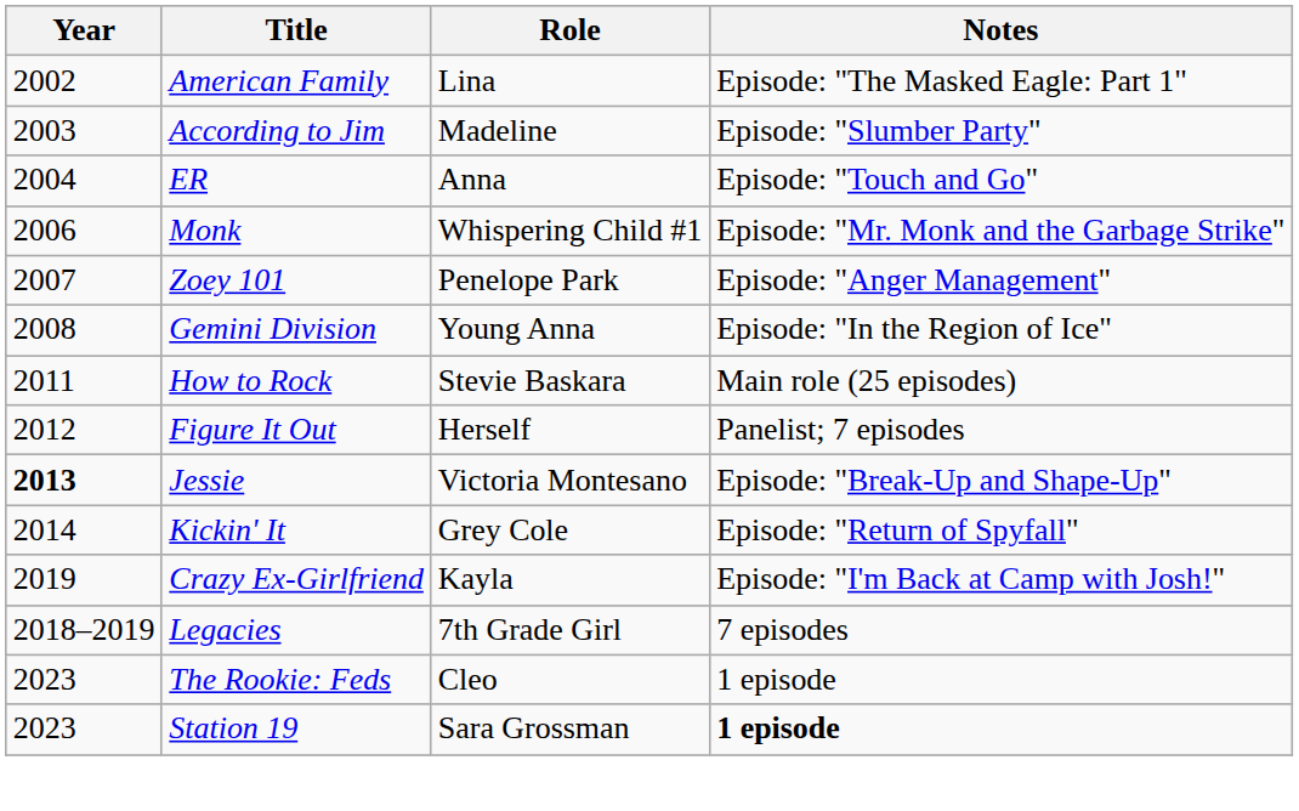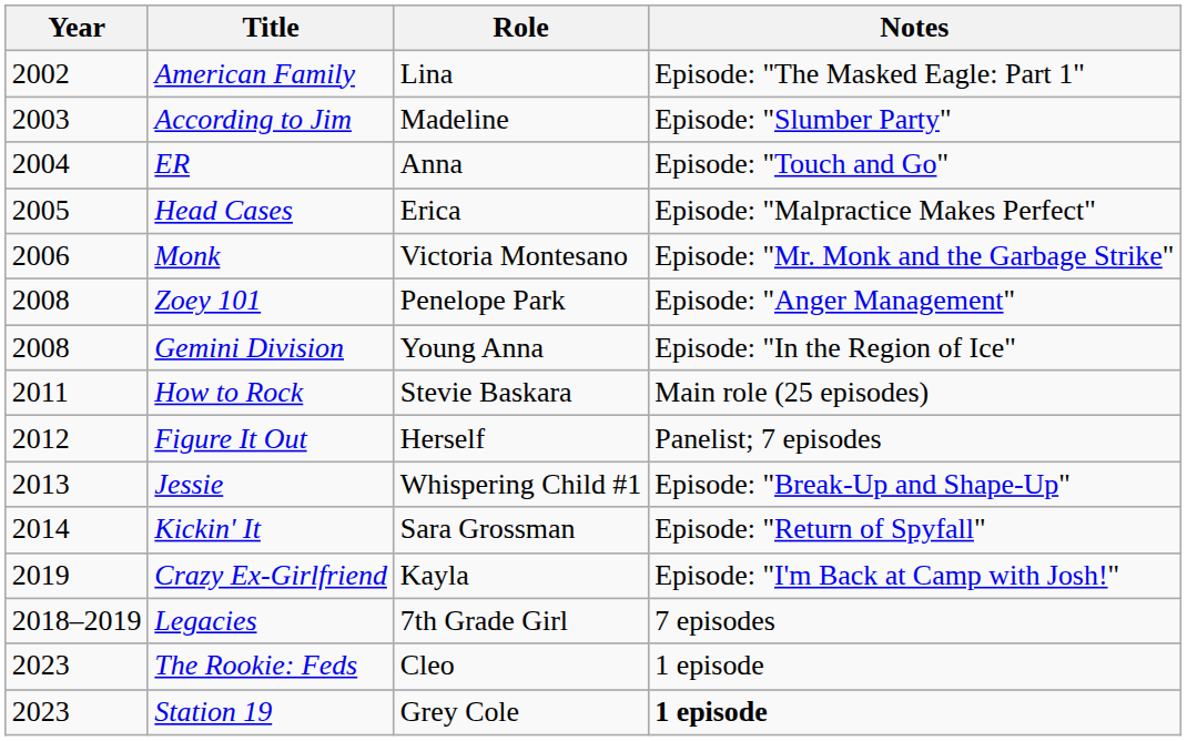+ row: 2005 | Head Cases | Erica | Episode: "Malpractice Makes Perfect"
Monk | Role: Whispering Child #1 -> Victoria Montesano
Zoey 101 | Year: 2007 -> 2008
Jessie | Year: bold -> normal
Jessie | Role: Victoria Montesano -> Whispering Child #1
Kickin' It | Role: Grey Cole -> Sara Grossman
Station 19 | Role: Sara Grossman -> Grey Cole
